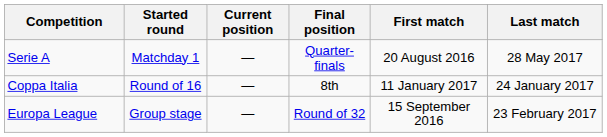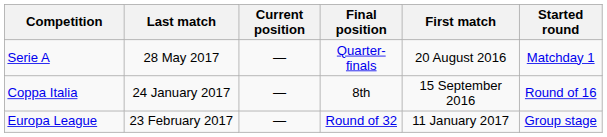columns swapped: Started round <-> Last match
Coppa Italia | First match: 11 January 2017 -> 15 September 2016
Europa League | First match: 15 September 2016 -> 11 January 2017
